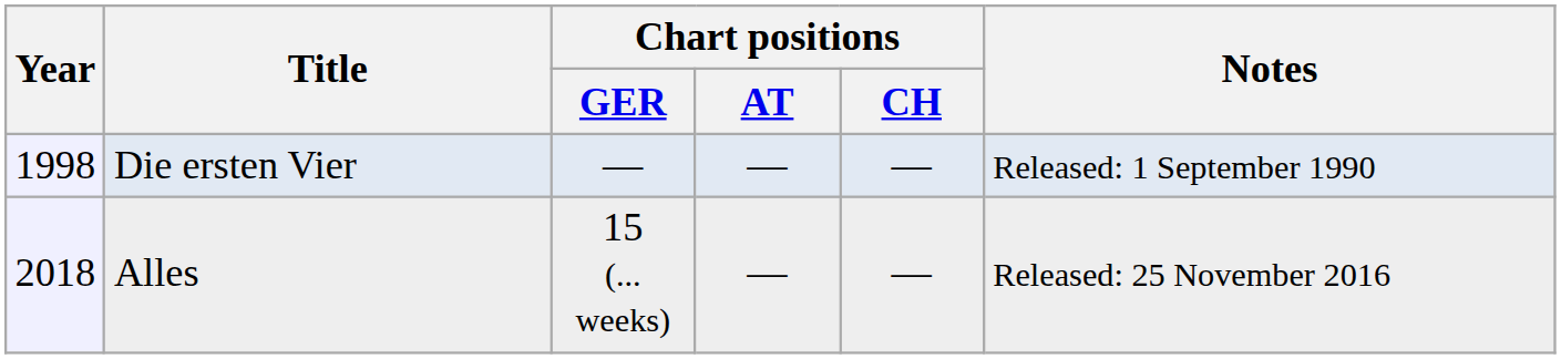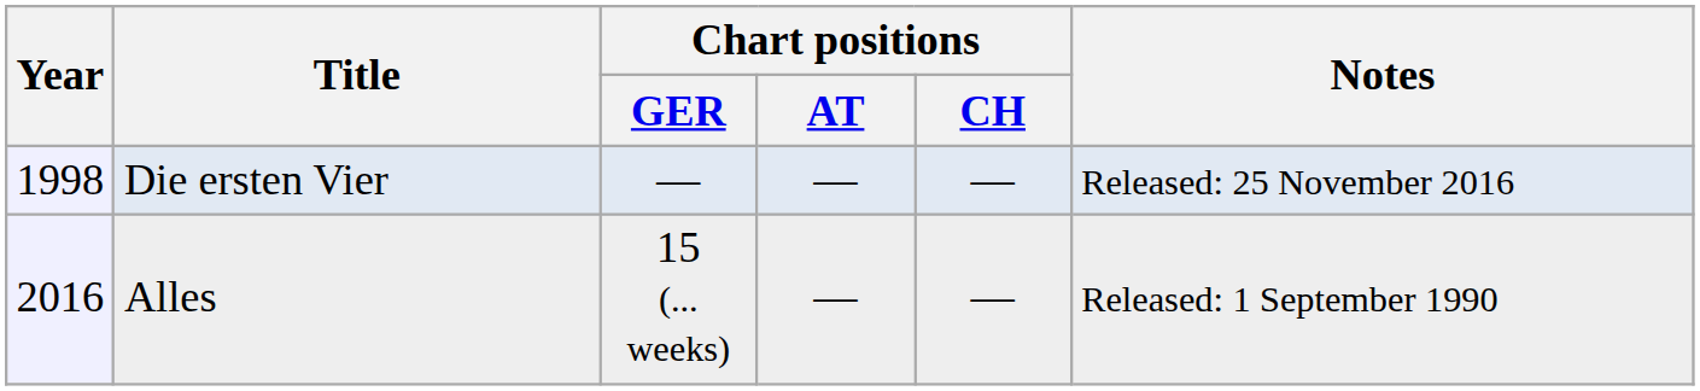Die ersten Vier | Notes: Released: 1 September 1990 -> Released: 25 November 2016
Alles | Year: 2018 -> 2016
Alles | Notes: Released: 25 November 2016 -> Released: 1 September 1990
